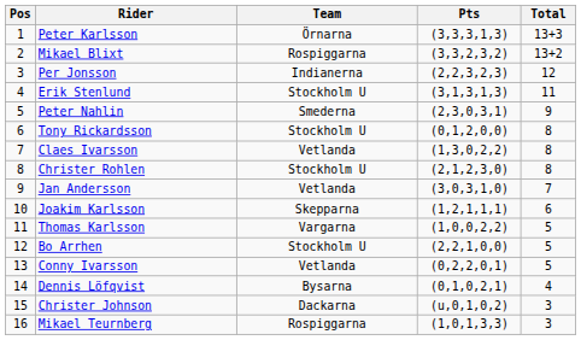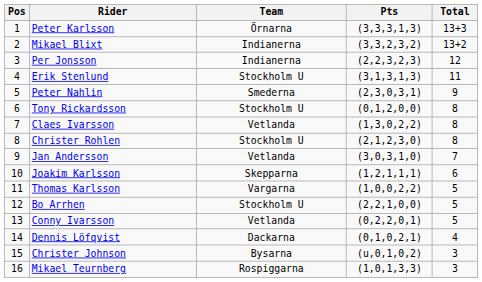Mikael Blixt | Team: Rospiggarna -> Indianerna
Dennis Löfqvist | Team: Bysarna -> Dackarna
Christer Johnson | Team: Dackarna -> Bysarna
